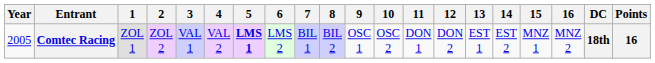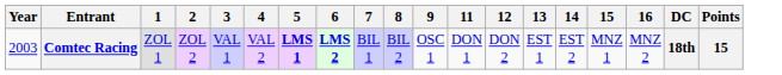- column: 10 | OSC 2
Comtec Racing | Year: 2005 -> 2003
Comtec Racing | 6: normal -> bold
Comtec Racing | Points: 16 -> 15
